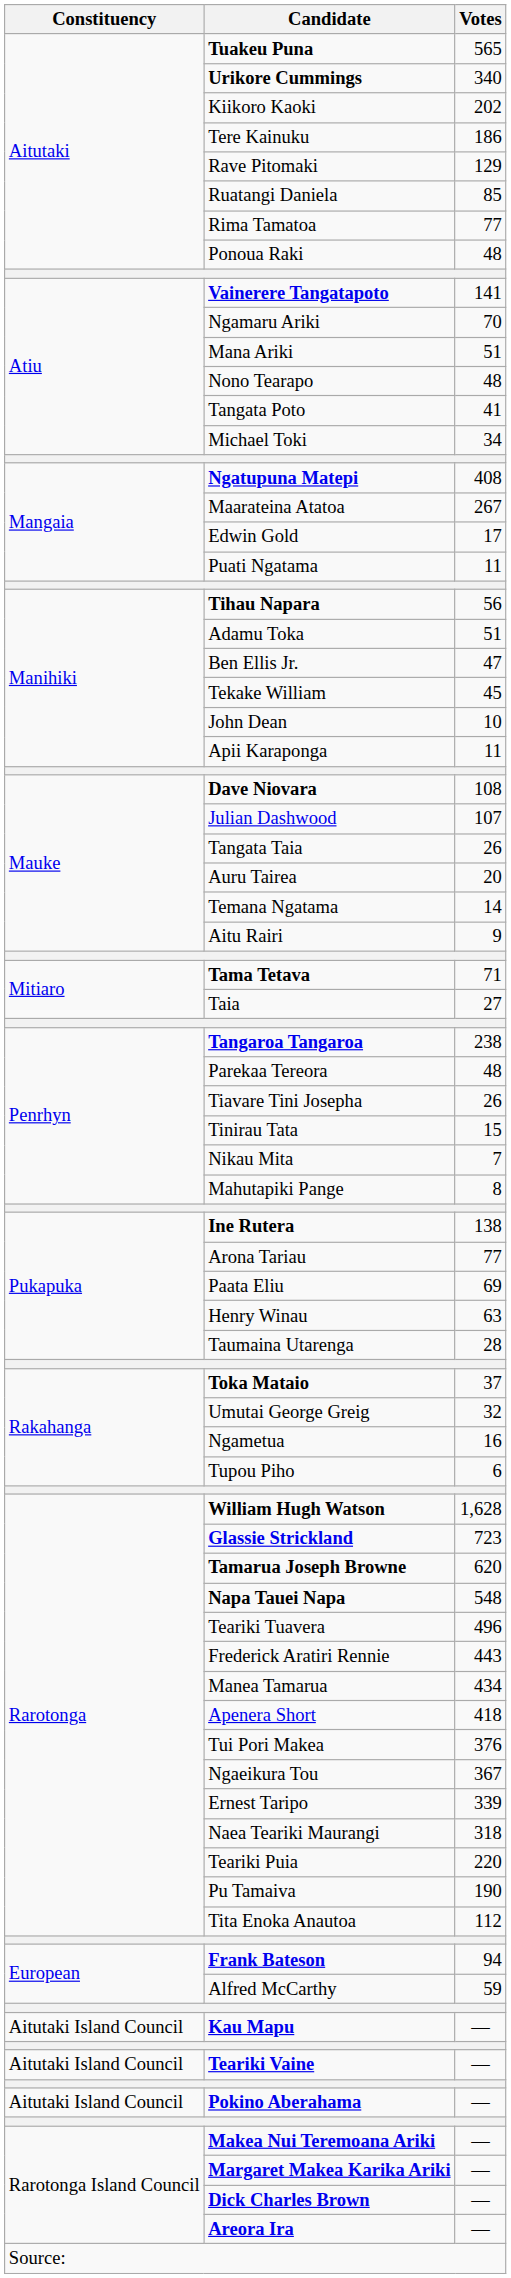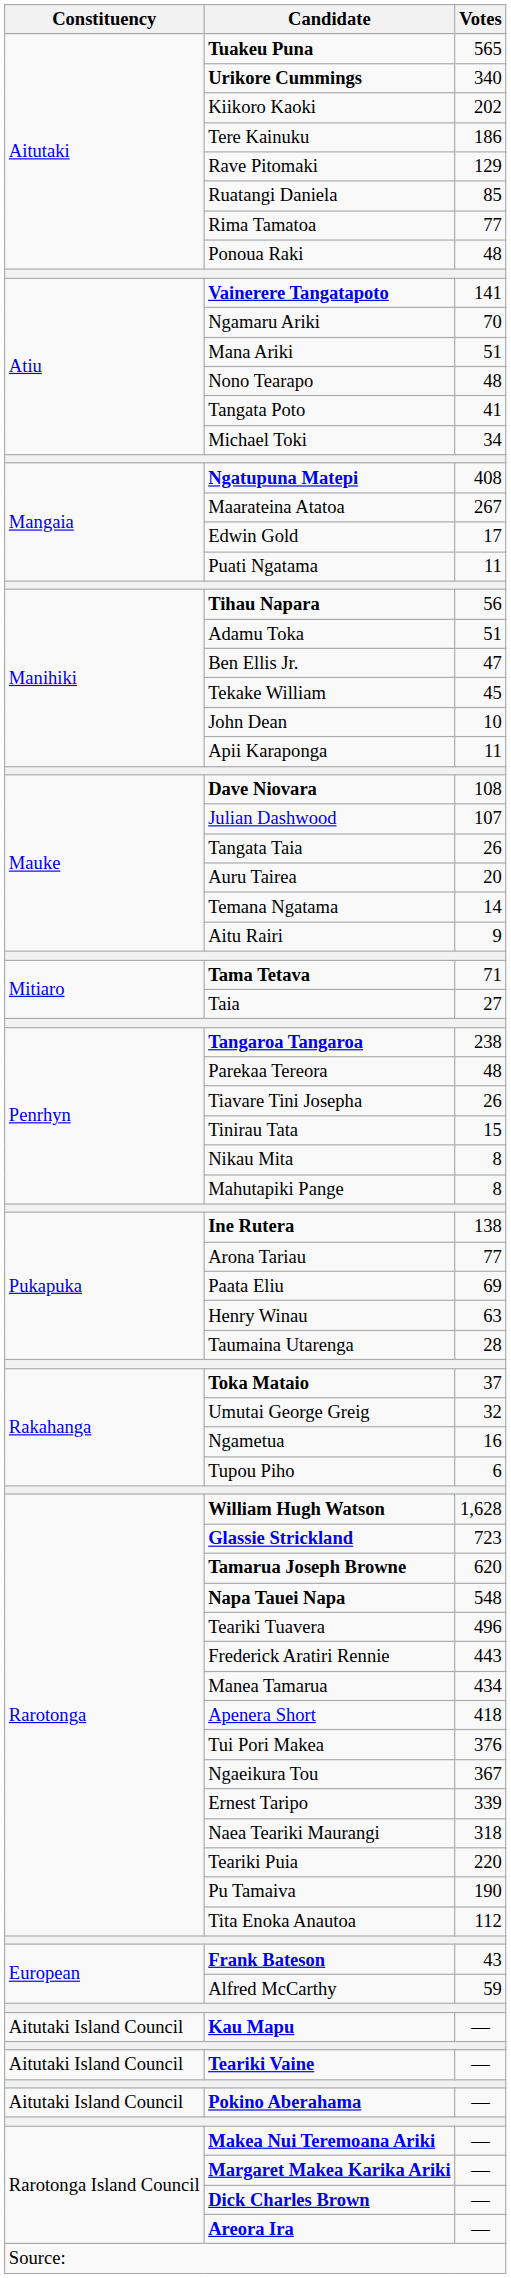Nikau Mita | Votes: 7 -> 8
Frank Bateson | Votes: 94 -> 43
